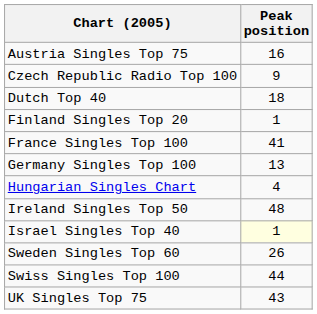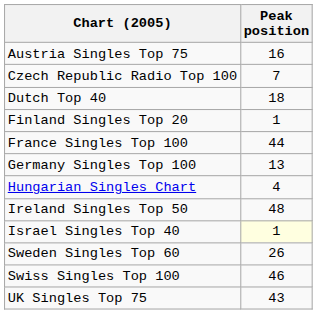Czech Republic Radio Top 100 | Peak position: 9 -> 7
France Singles Top 100 | Peak position: 41 -> 44
Swiss Singles Top 100 | Peak position: 44 -> 46
